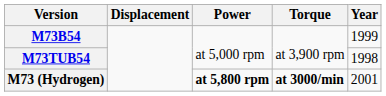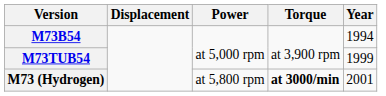M73B54 | Year: 1999 -> 1994
M73TUB54 | Year: 1998 -> 1999
M73 (Hydrogen) | Power: bold -> normal
